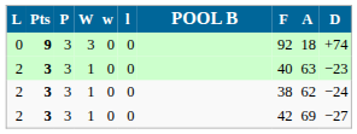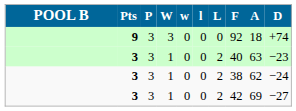columns swapped: POOL B <-> L
